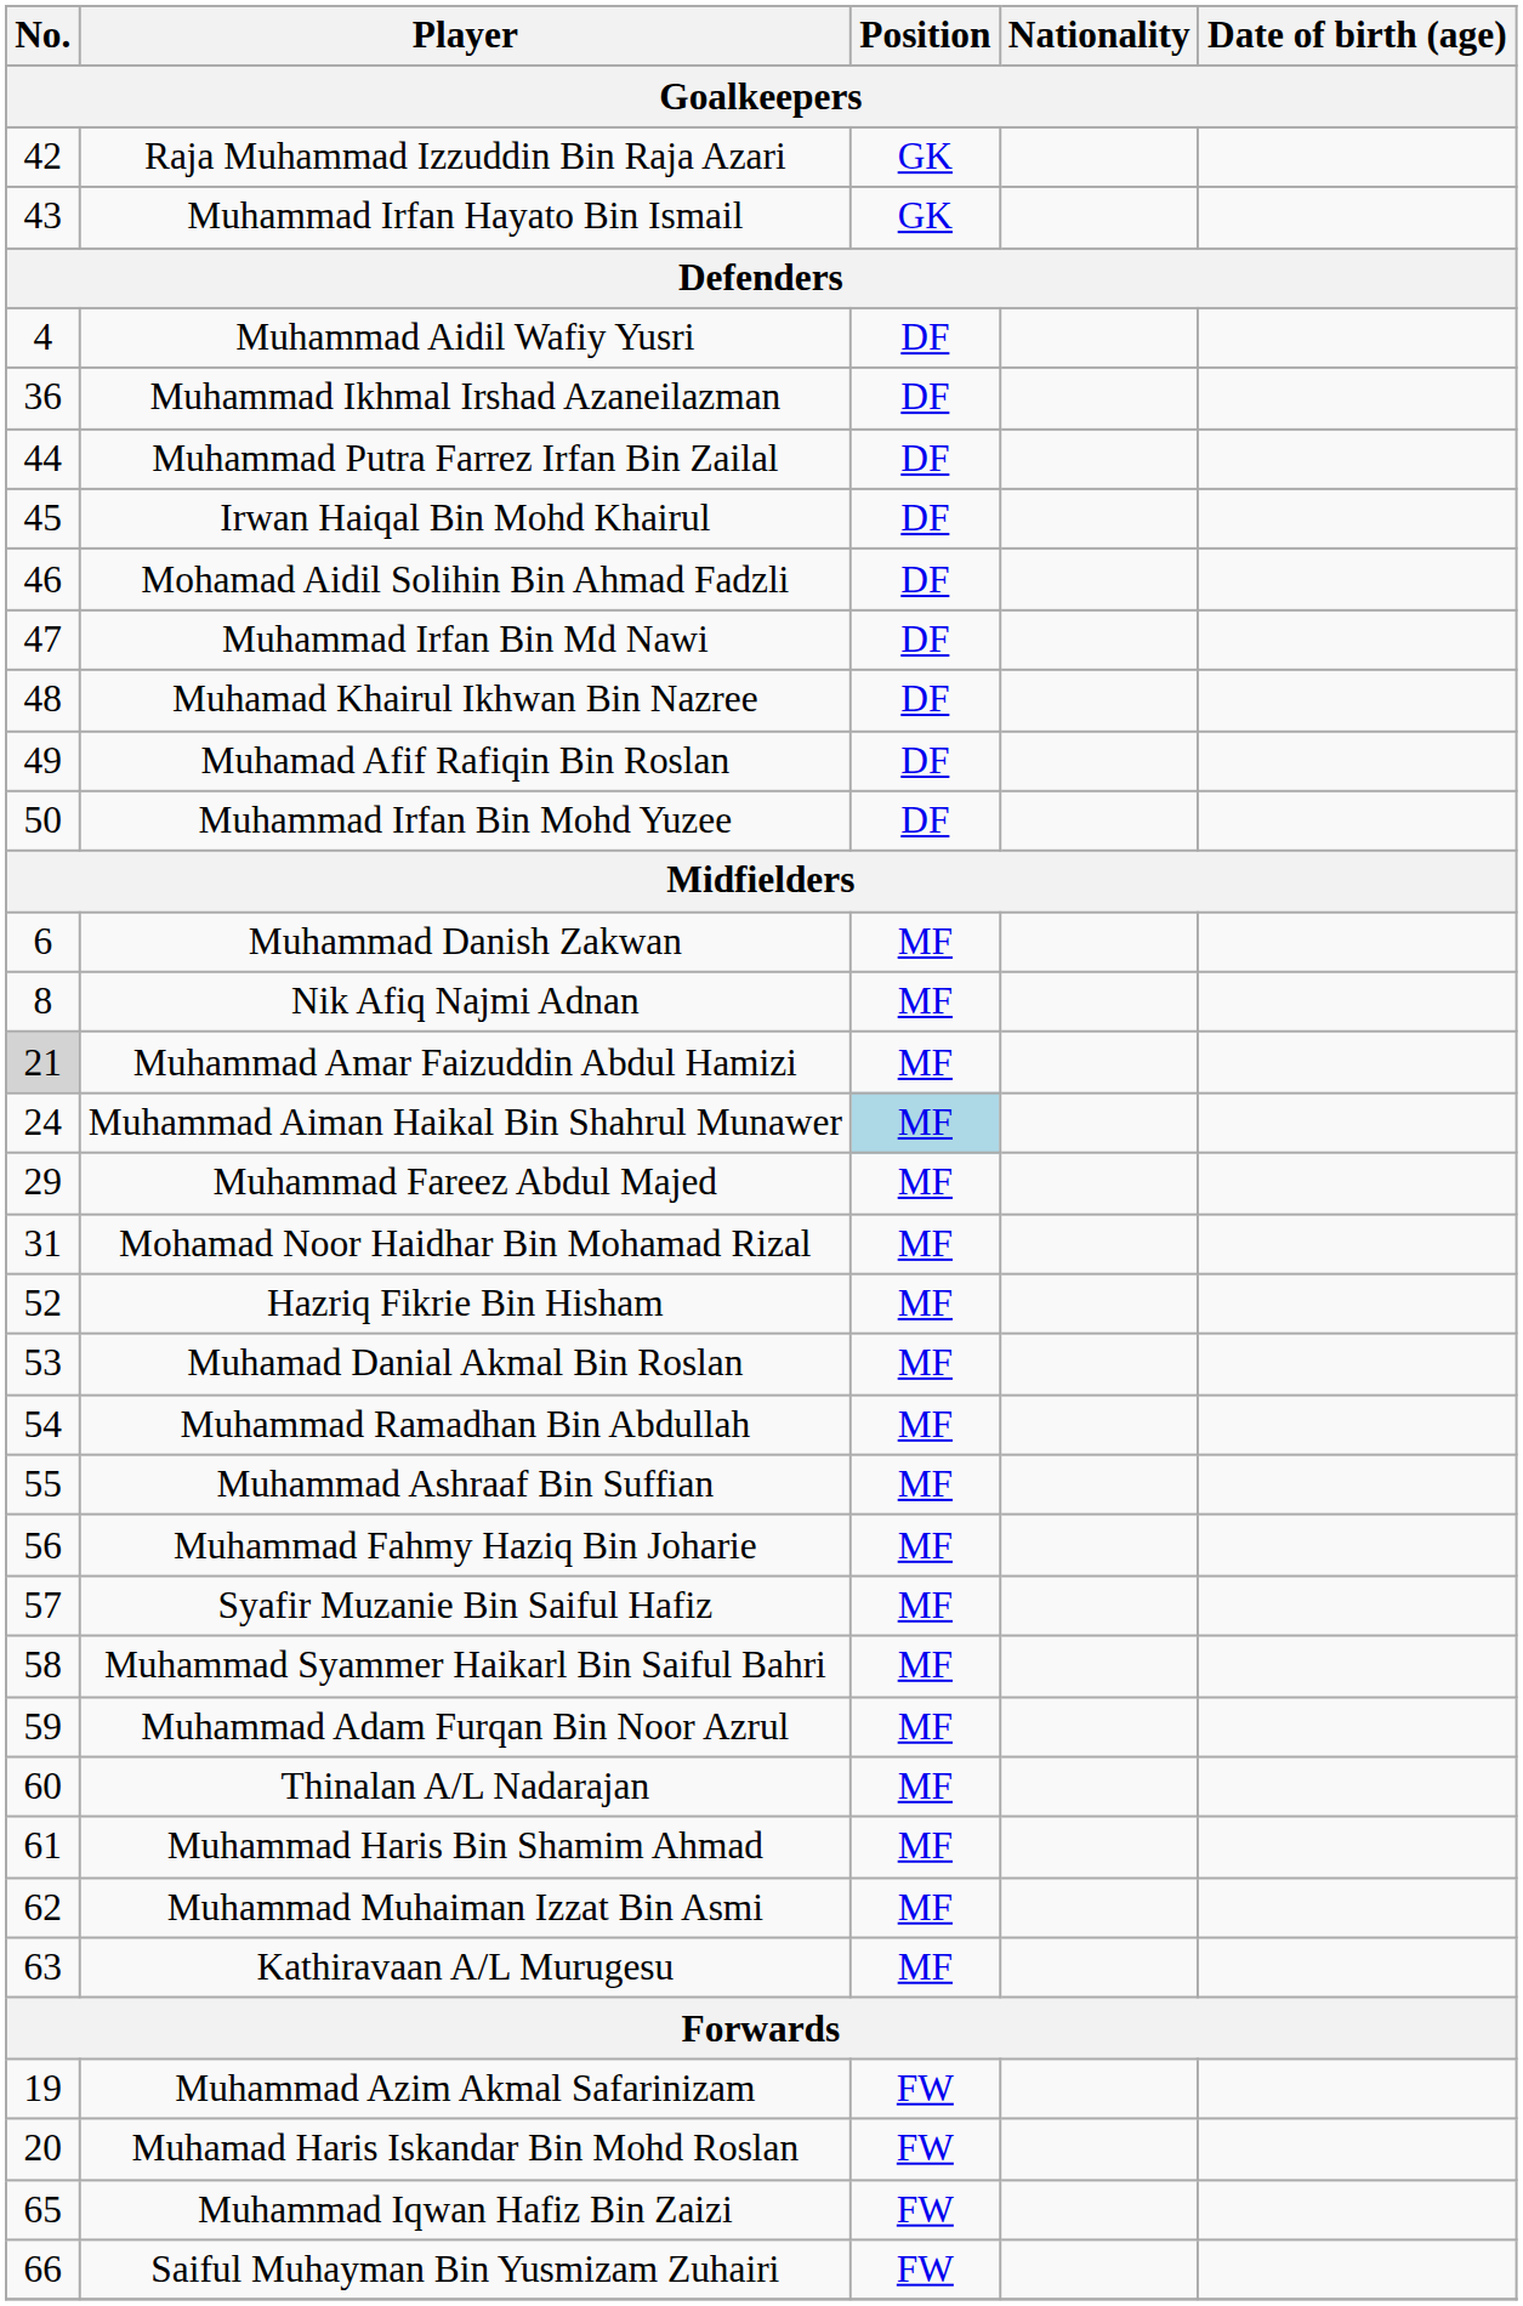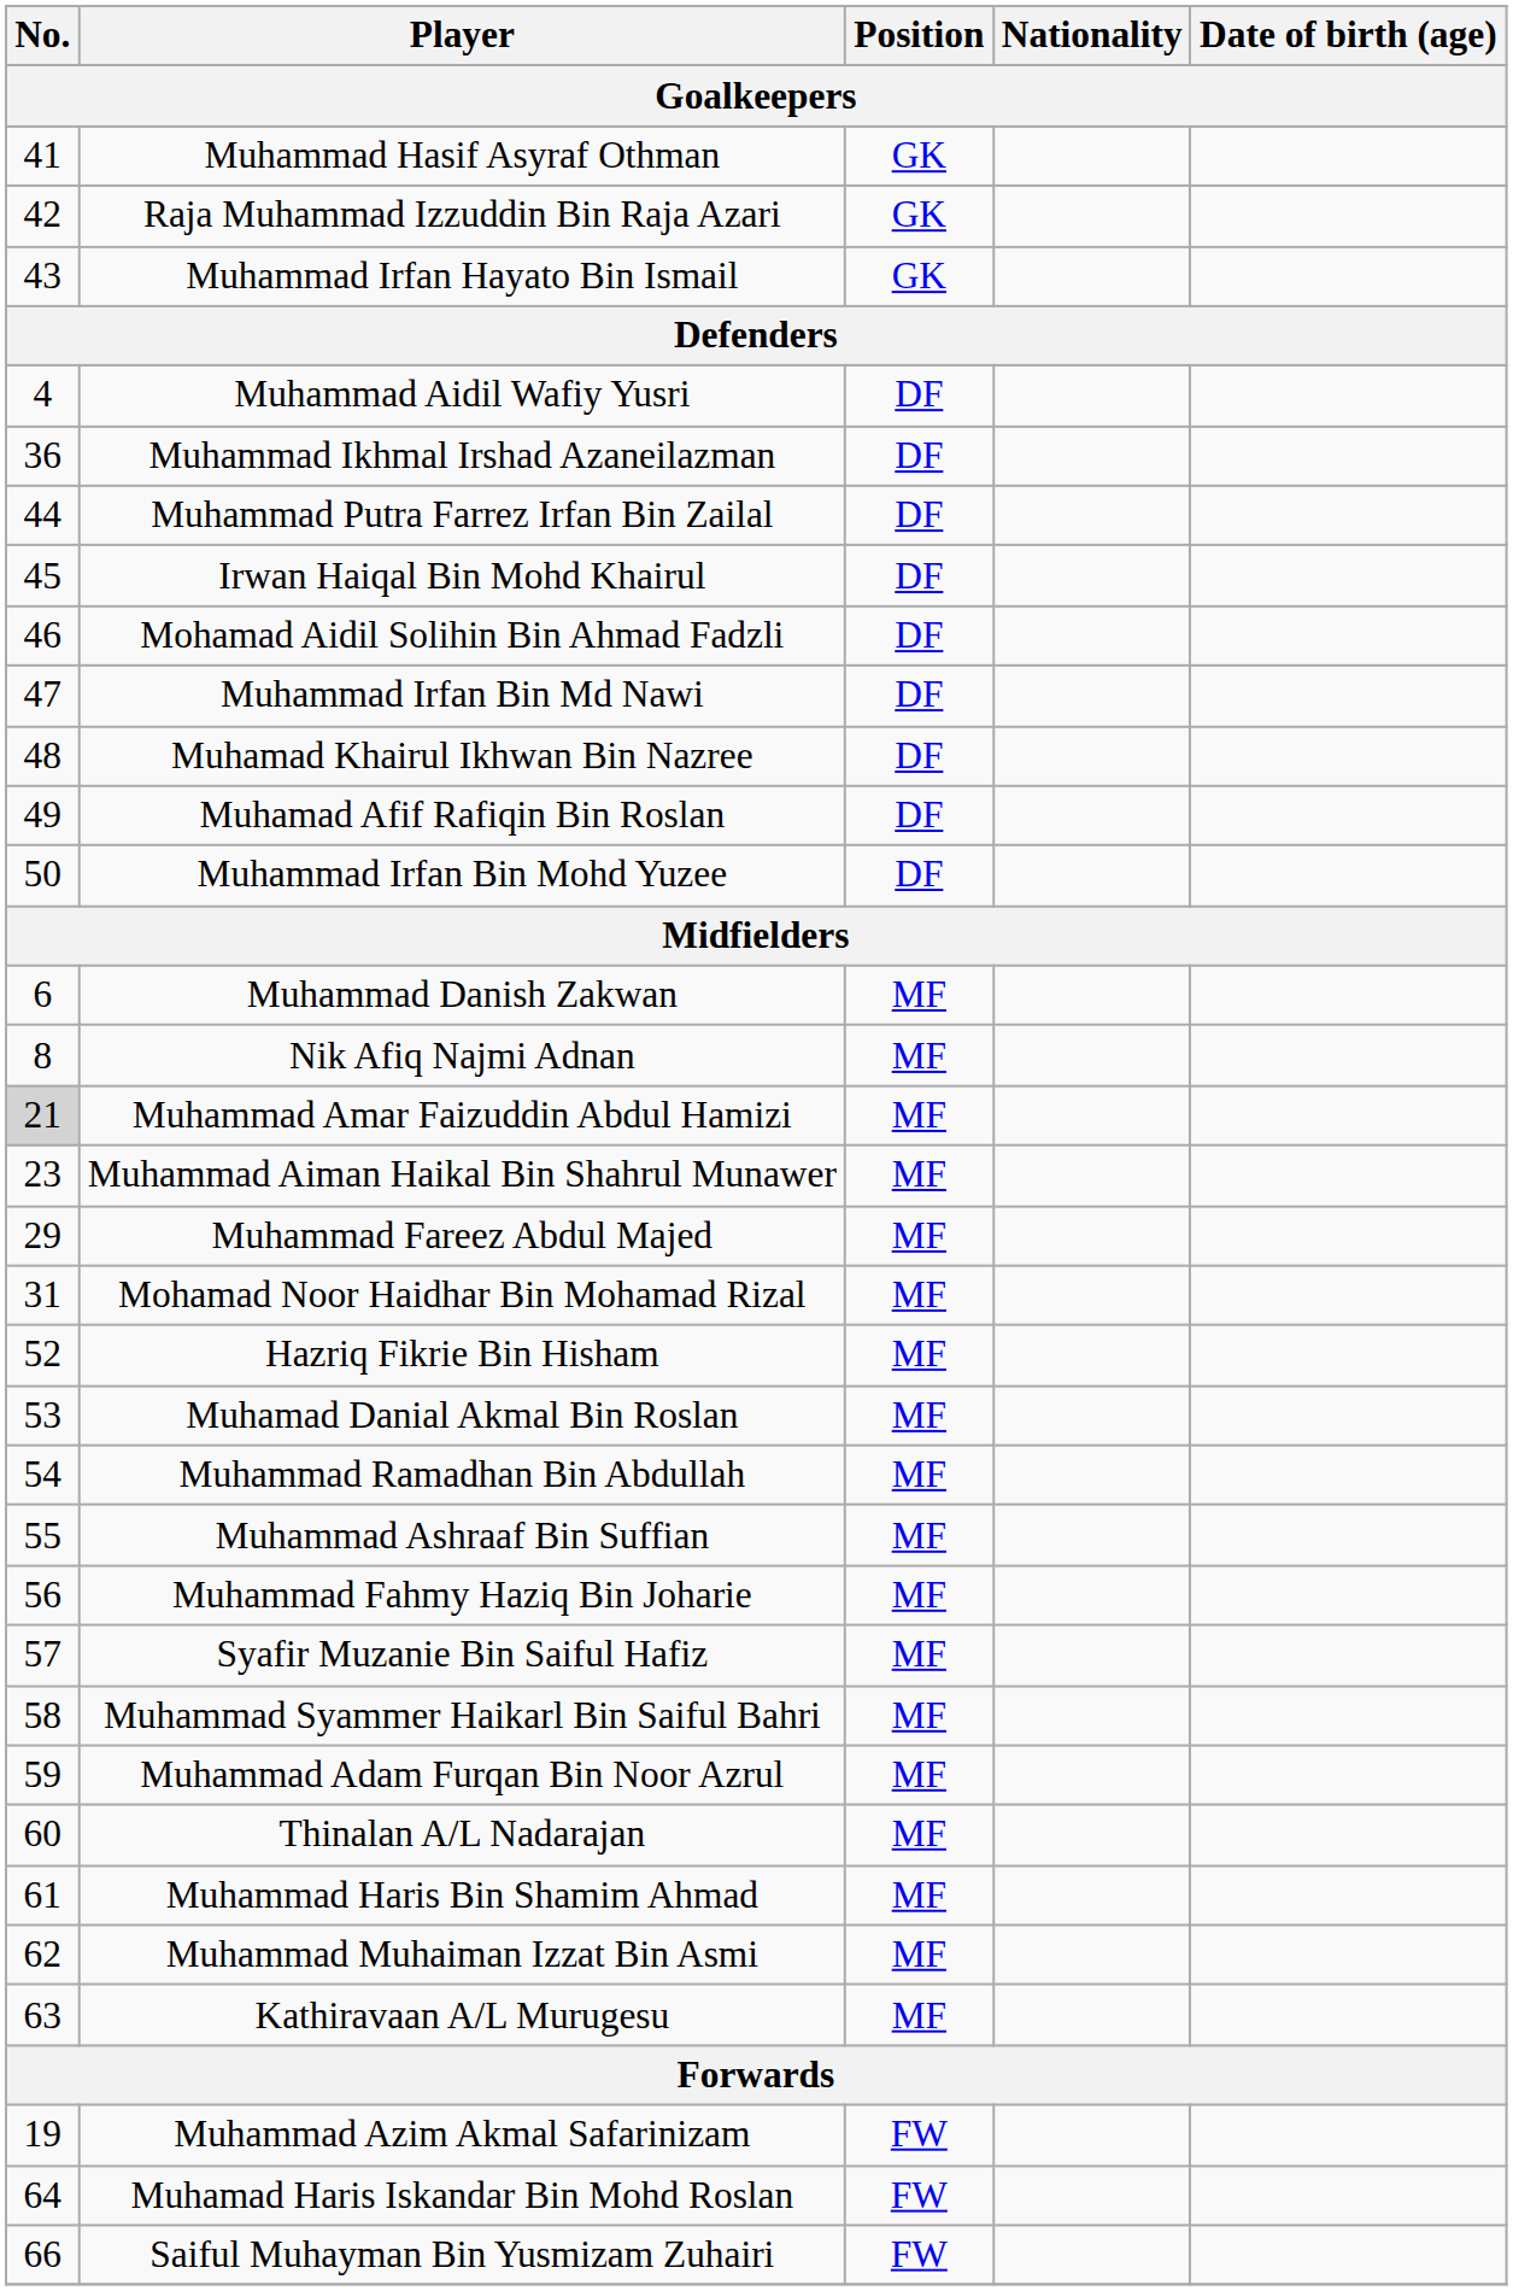+ row: 41 | Muhammad Hasif Asyraf Othman | GK
Muhammad Aiman Haikal Bin Shahrul Munawer | No.: 24 -> 23
Muhammad Aiman Haikal Bin Shahrul Munawer | Position: lightblue background -> no background
Muhamad Haris Iskandar Bin Mohd Roslan | No.: 20 -> 64
- row: 65 | Muhammad Iqwan Hafiz Bin Zaizi | FW
